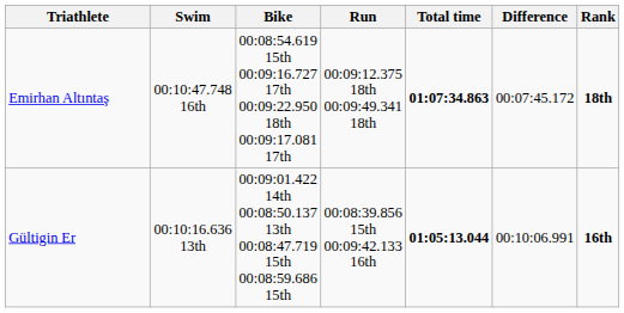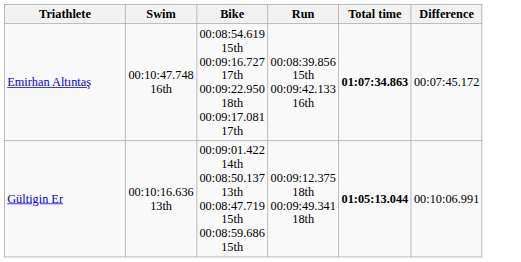- column: Rank | 18th | 16th
Emirhan Altıntaş | Run: 00:09:12.375 18th 00:09:49.341 18th -> 00:08:39.856 15th 00:09:42.133 16th
Gültigin Er | Run: 00:08:39.856 15th 00:09:42.133 16th -> 00:09:12.375 18th 00:09:49.341 18th
